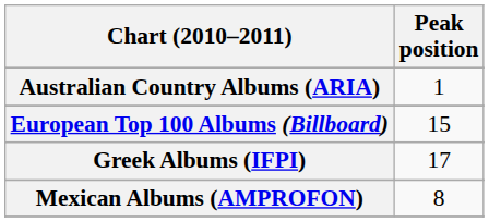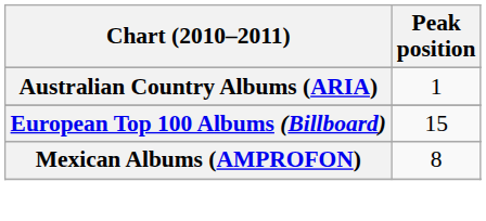- row: Greek Albums (IFPI) | 17
